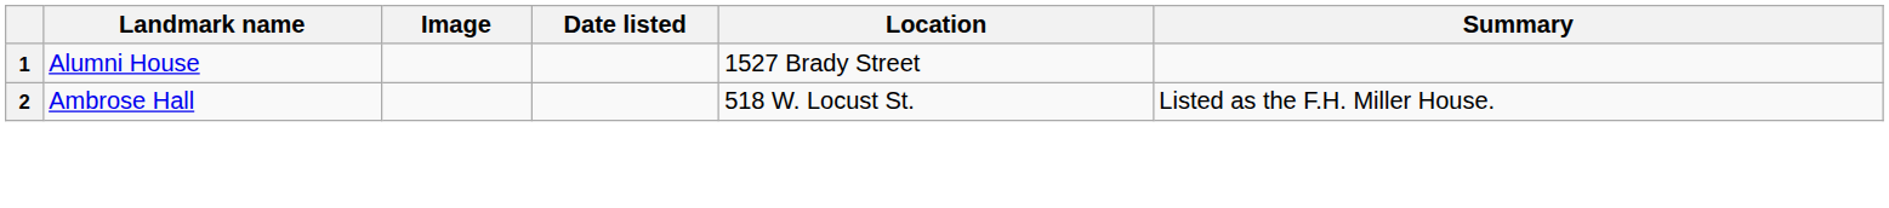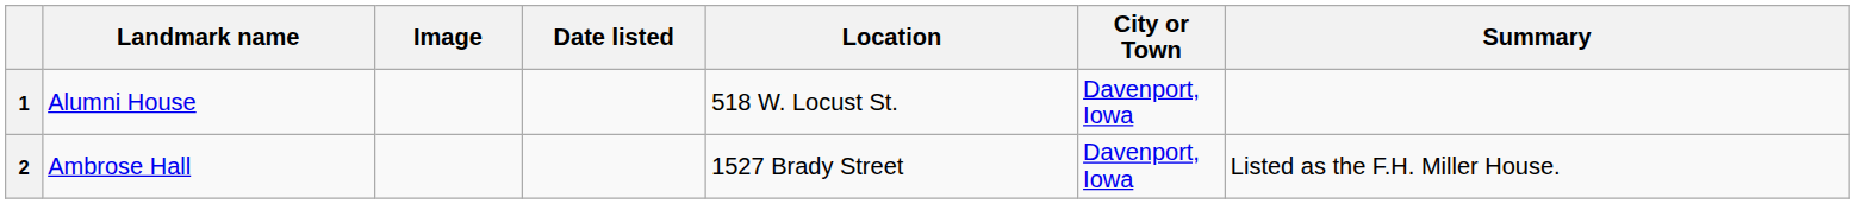+ column: City or Town | Davenport, Iowa | Davenport, Iowa
1 | Location: 1527 Brady Street -> 518 W. Locust St.
2 | Location: 518 W. Locust St. -> 1527 Brady Street
